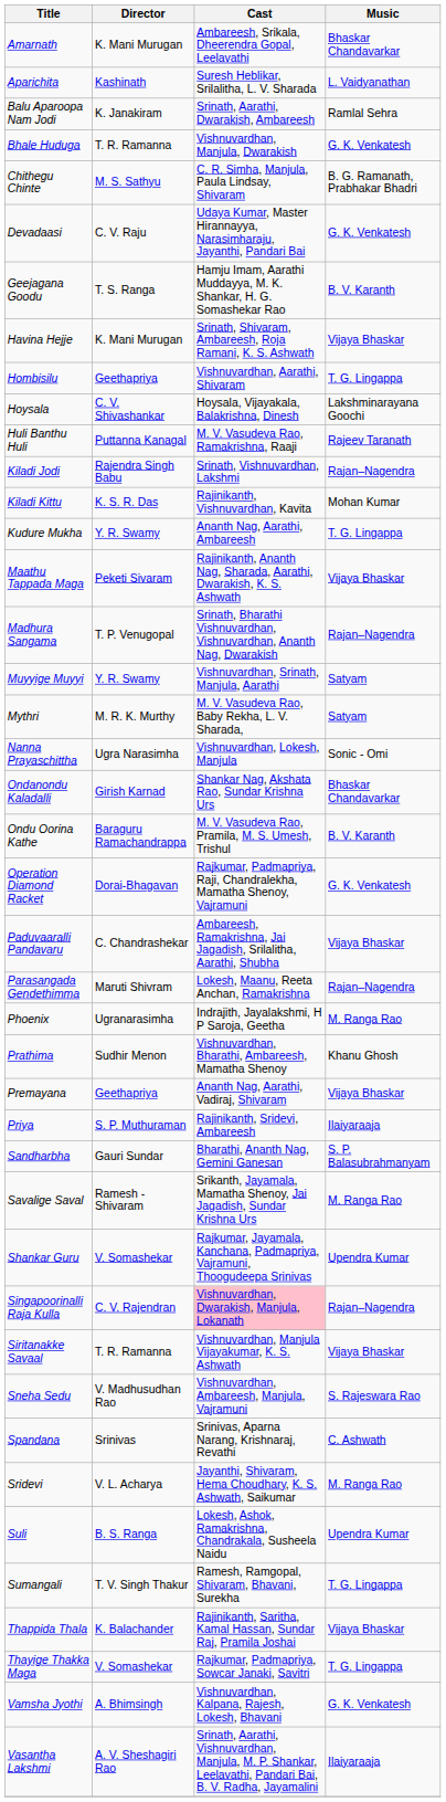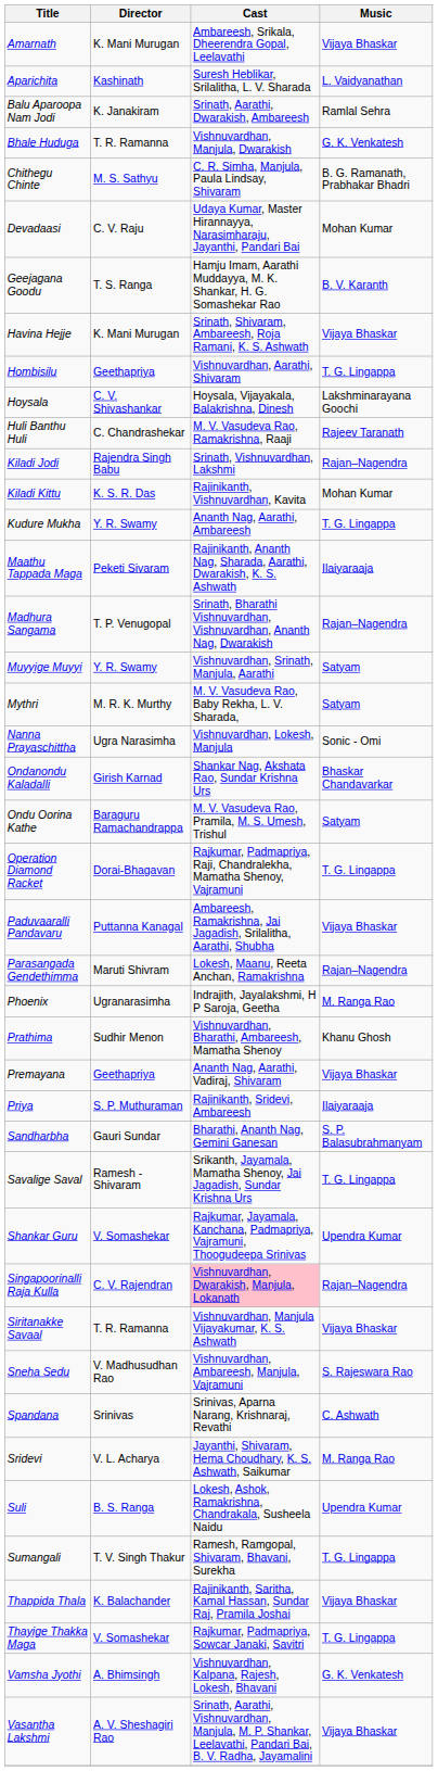Amarnath | Music: Bhaskar Chandavarkar -> Vijaya Bhaskar
Devadaasi | Music: G. K. Venkatesh -> Mohan Kumar
Huli Banthu Huli | Director: Puttanna Kanagal -> C. Chandrashekar
Maathu Tappada Maga | Music: Vijaya Bhaskar -> Ilaiyaraaja
Ondu Oorina Kathe | Music: B. V. Karanth -> Satyam
Operation Diamond Racket | Music: G. K. Venkatesh -> T. G. Lingappa
Paduvaaralli Pandavaru | Director: C. Chandrashekar -> Puttanna Kanagal
Savalige Saval | Music: M. Ranga Rao -> T. G. Lingappa
Vasantha Lakshmi | Music: Ilaiyaraaja -> Vijaya Bhaskar
